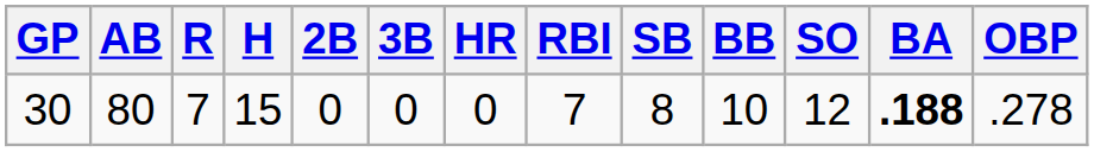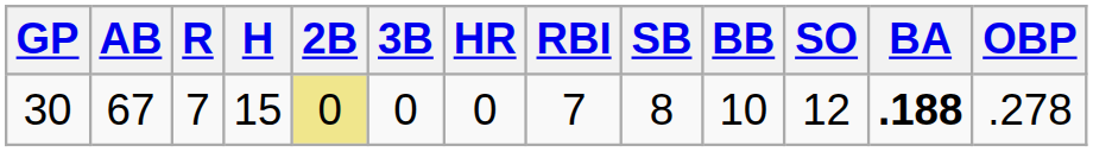30 | AB: 80 -> 67
30 | 2B: no background -> khaki background
